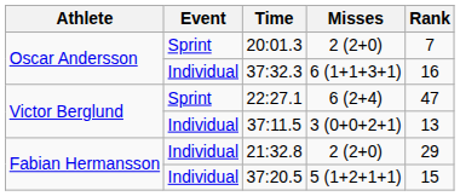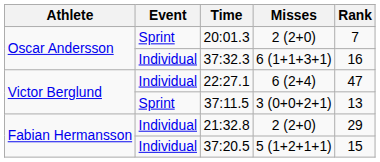22:27.1 | Event: Sprint -> Individual
37:11.5 | Event: Individual -> Sprint
